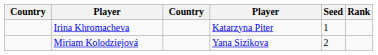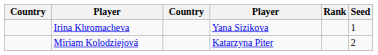columns swapped: Rank <-> Seed
Irina Khromacheva | column 4: Katarzyna Piter -> Yana Sizikova
Miriam Kolodziejová | column 4: Yana Sizikova -> Katarzyna Piter
